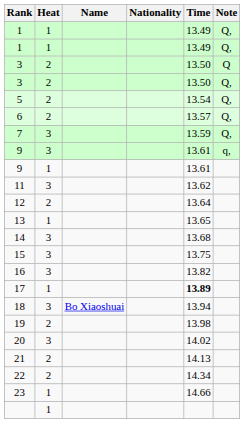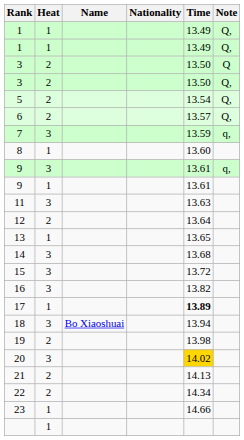7 | Note: Q, -> q,
+ row: 8 | 1 | 13.60
11 | Time: 13.62 -> 13.63
15 | Time: 13.75 -> 13.72
20 | Time: no background -> gold background
